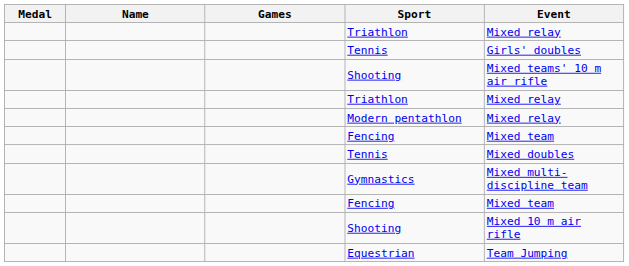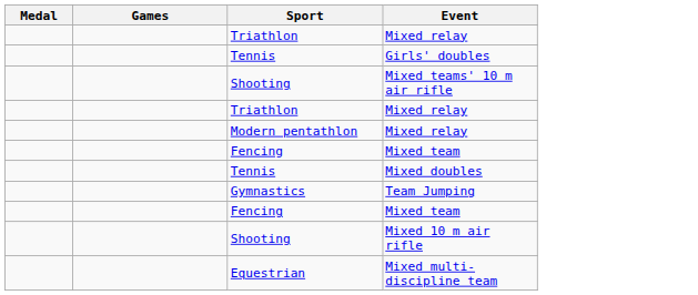- column: Name
Gymnastics | Event: Mixed multi-discipline team -> Team Jumping
Equestrian | Event: Team Jumping -> Mixed multi-discipline team
